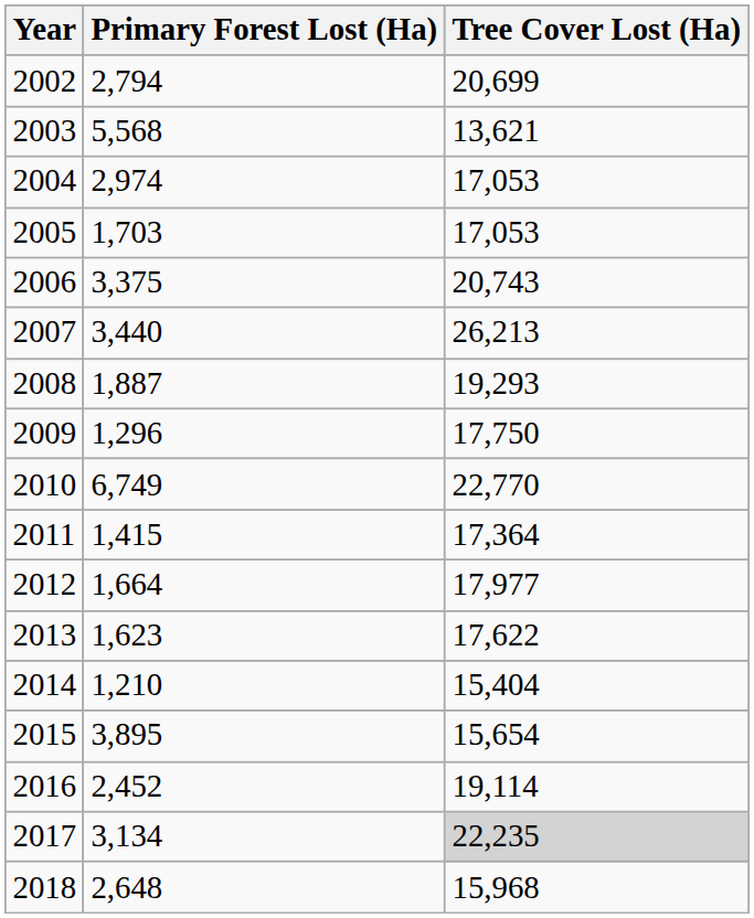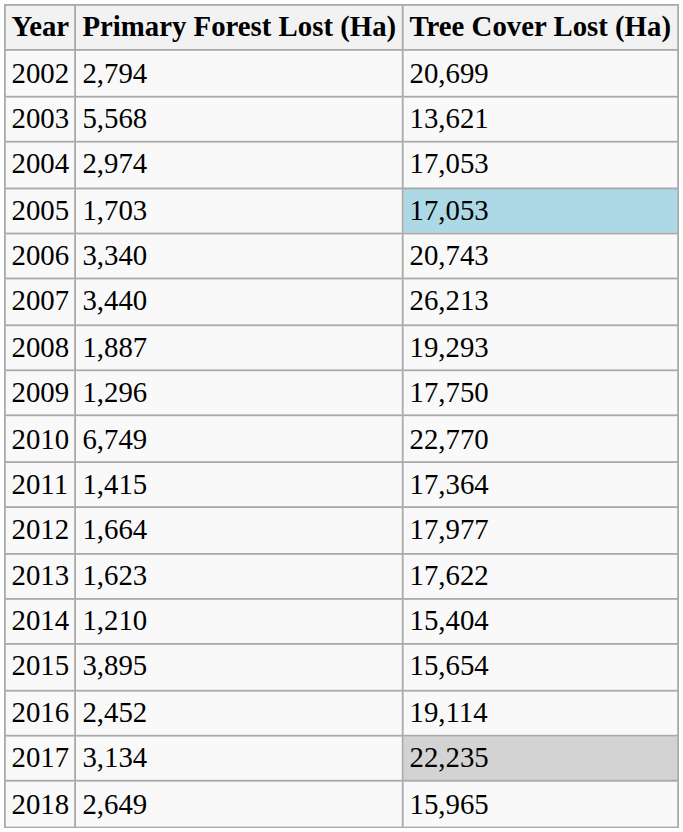2005 | Tree Cover Lost (Ha): no background -> lightblue background
2006 | Primary Forest Lost (Ha): 3,375 -> 3,340
2018 | Primary Forest Lost (Ha): 2,648 -> 2,649
2018 | Tree Cover Lost (Ha): 15,968 -> 15,965
